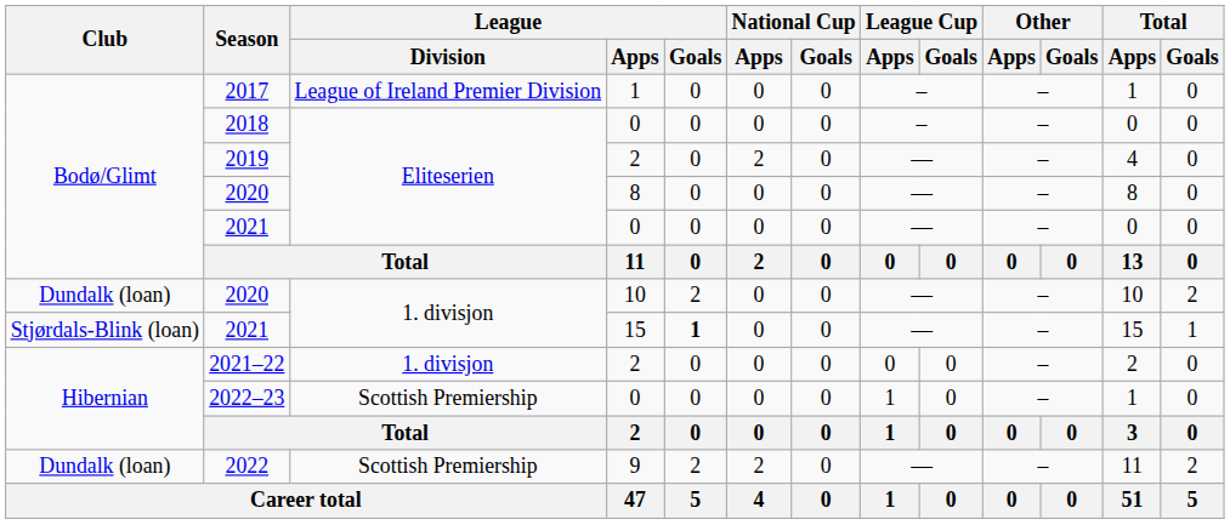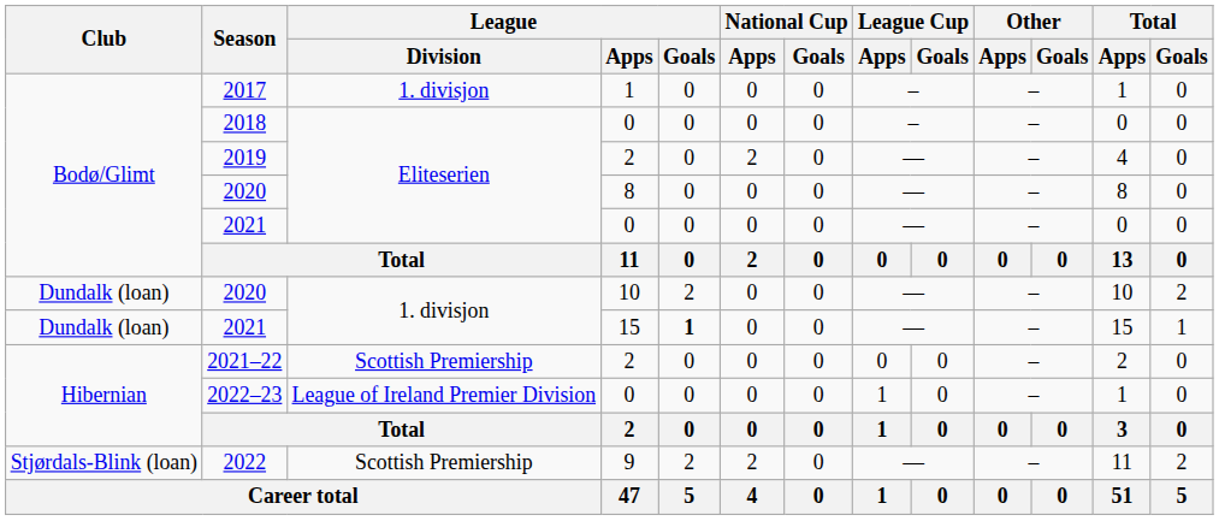2017 | League / Division: League of Ireland Premier Division -> 1. divisjon
2021 / 15 | Club: Stjørdals-Blink (loan) -> Dundalk (loan)
2021–22 | League / Division: 1. divisjon -> Scottish Premiership
2022–23 | League / Division: Scottish Premiership -> League of Ireland Premier Division
2022 | Club: Dundalk (loan) -> Stjørdals-Blink (loan)
